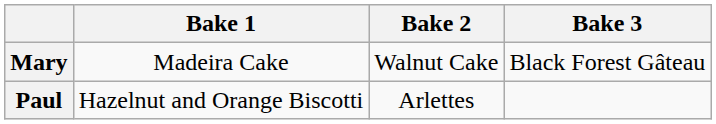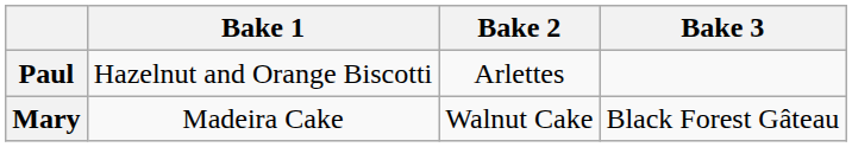rows swapped: Mary <-> Paul
